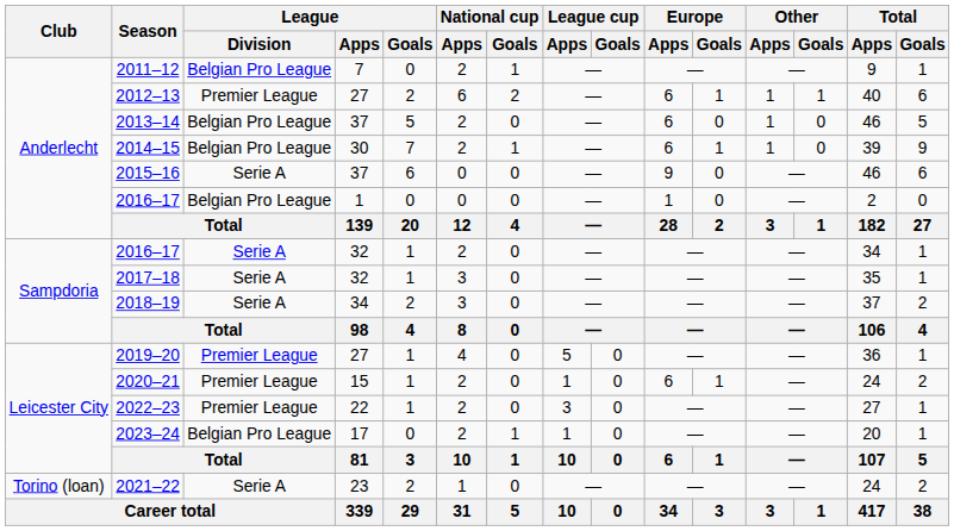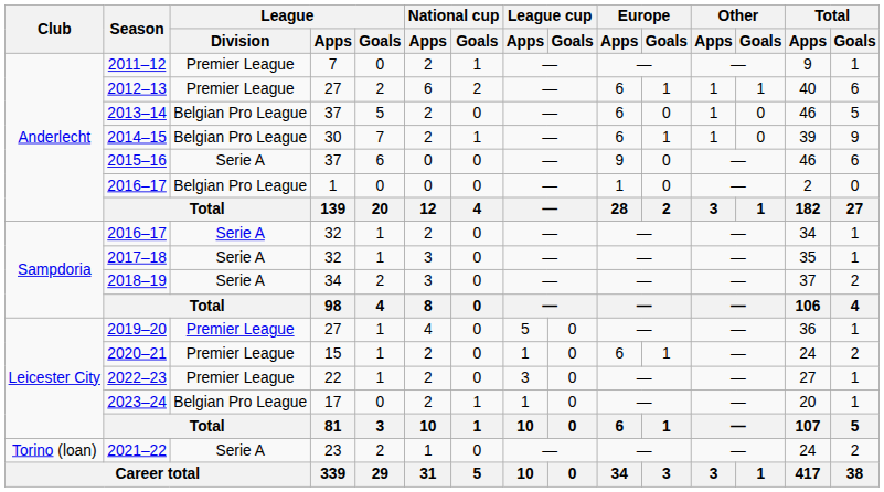2011–12 | League / Division: Belgian Pro League -> Premier League
